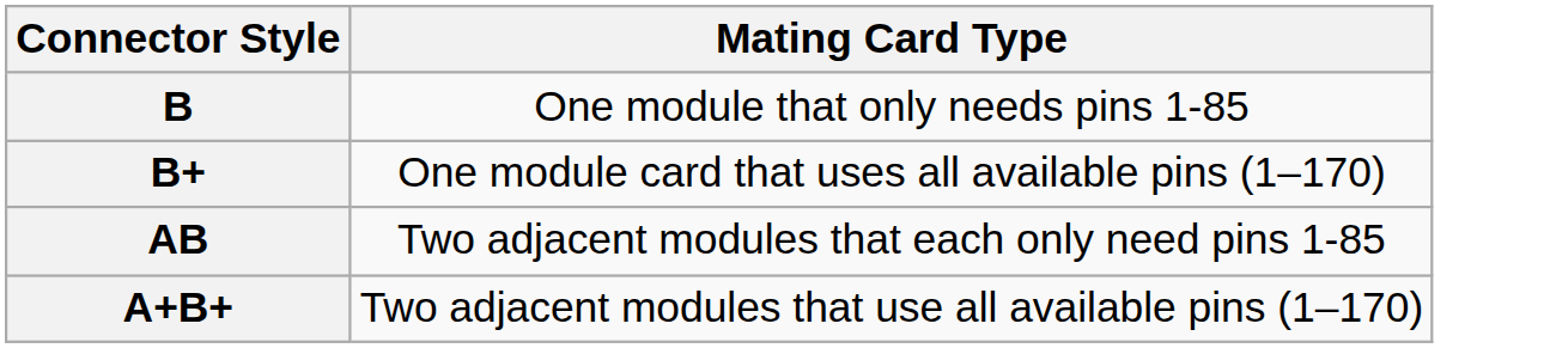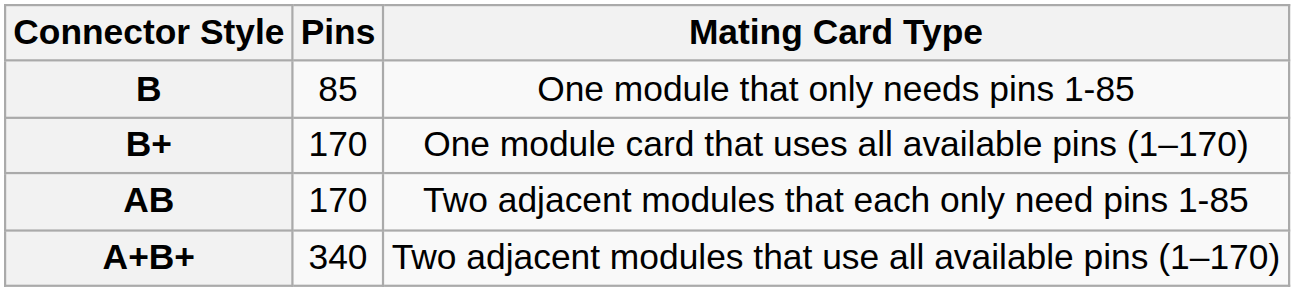+ column: Pins | 85 | 170 | 170 | 340
